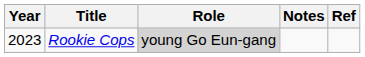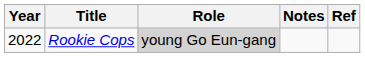Rookie Cops | Year: 2023 -> 2022
